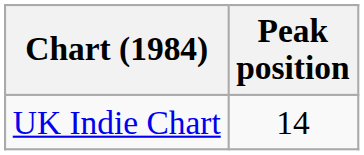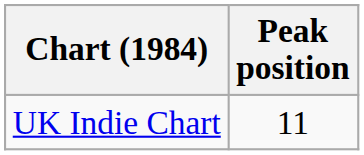UK Indie Chart | Peak position: 14 -> 11
